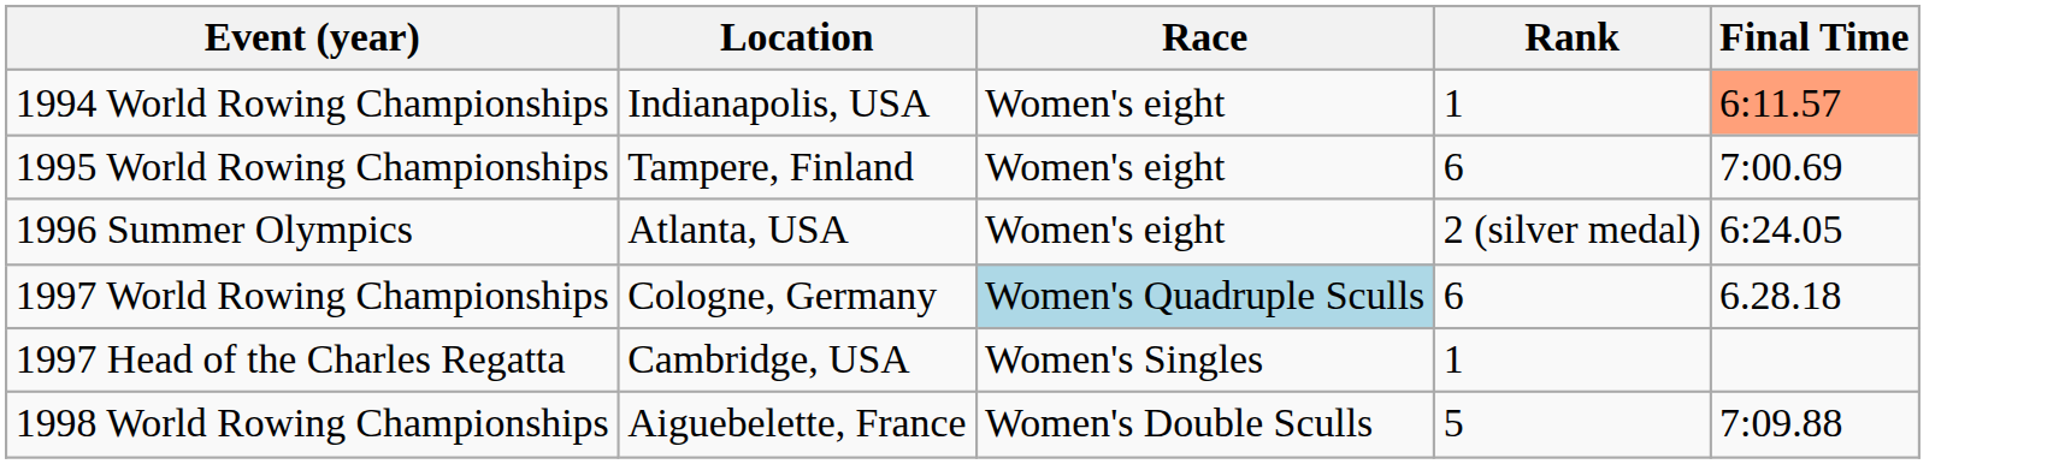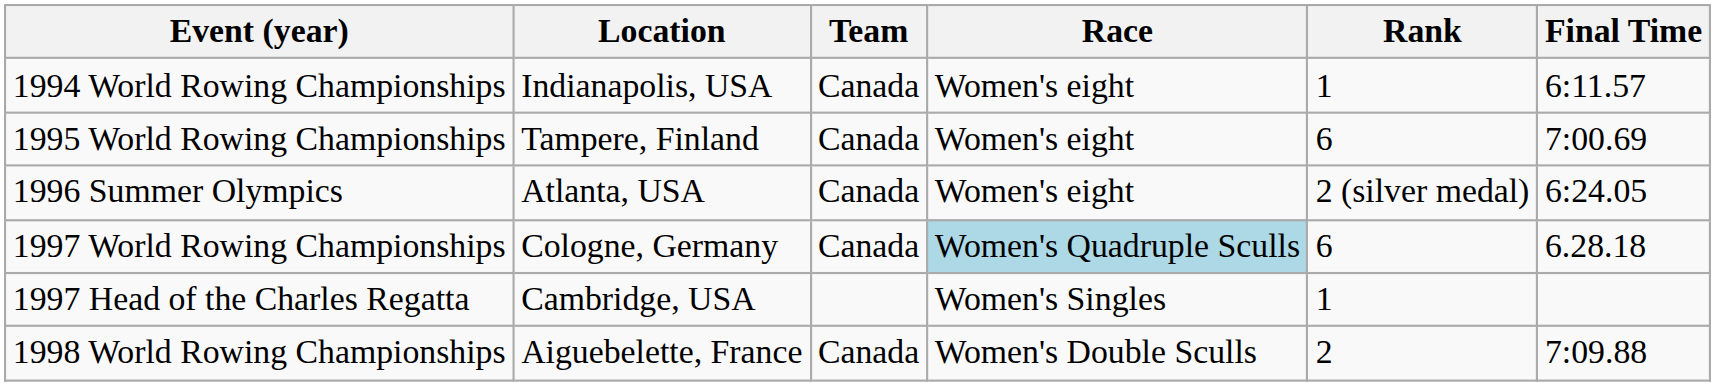+ column: Team | Canada | Canada | Canada | Canada | Canada
1994 World Rowing Championships | Final Time: lightsalmon background -> no background
1998 World Rowing Championships | Rank: 5 -> 2
